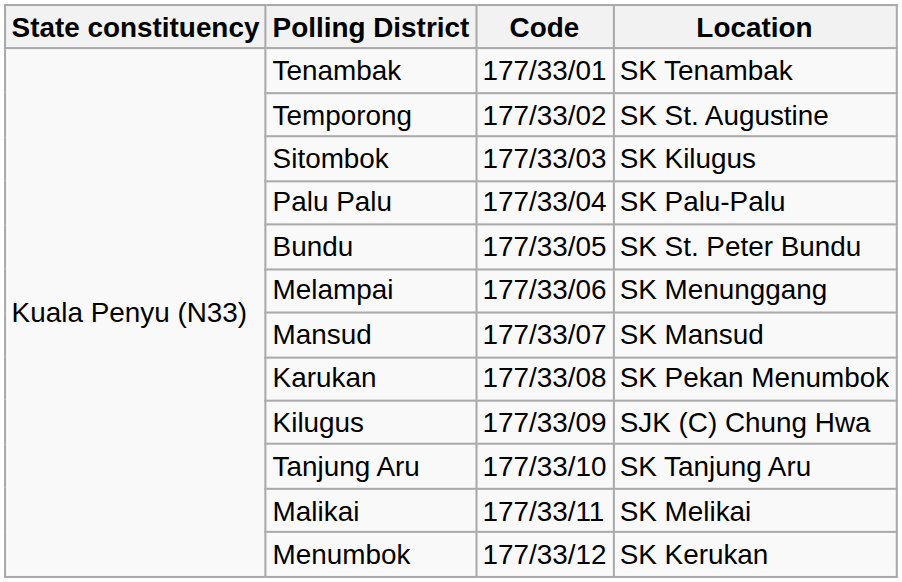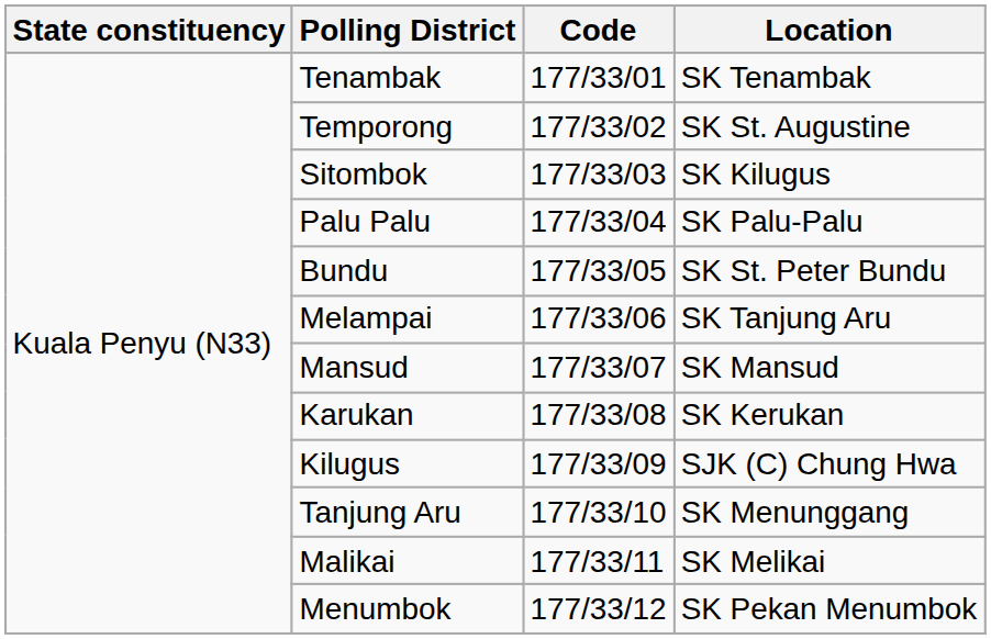Melampai | Location: SK Menunggang -> SK Tanjung Aru
Karukan | Location: SK Pekan Menumbok -> SK Kerukan
Tanjung Aru | Location: SK Tanjung Aru -> SK Menunggang
Menumbok | Location: SK Kerukan -> SK Pekan Menumbok
